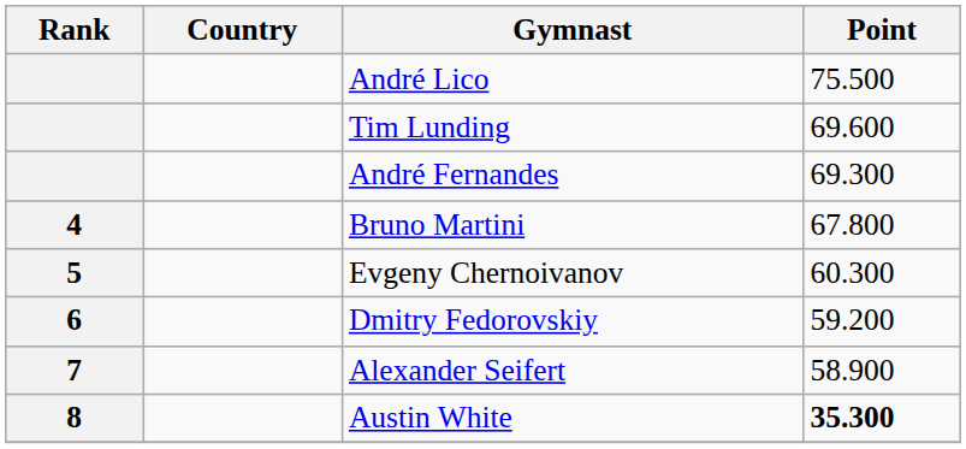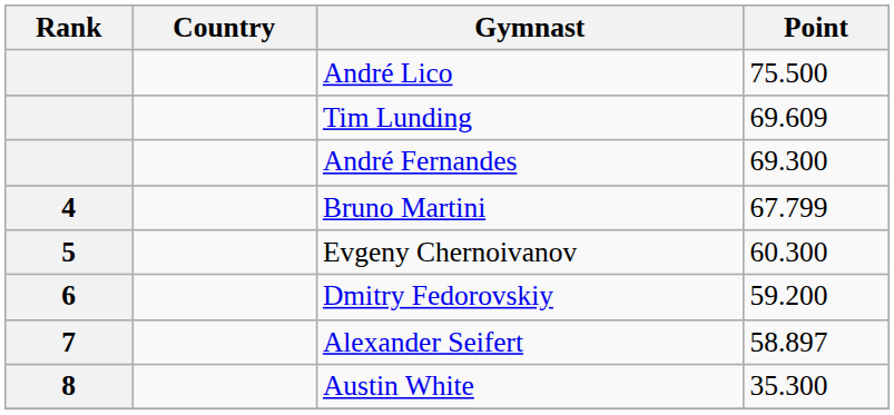Tim Lunding | Point: 69.600 -> 69.609
Bruno Martini | Point: 67.800 -> 67.799
Alexander Seifert | Point: 58.900 -> 58.897
Austin White | Point: bold -> normal
